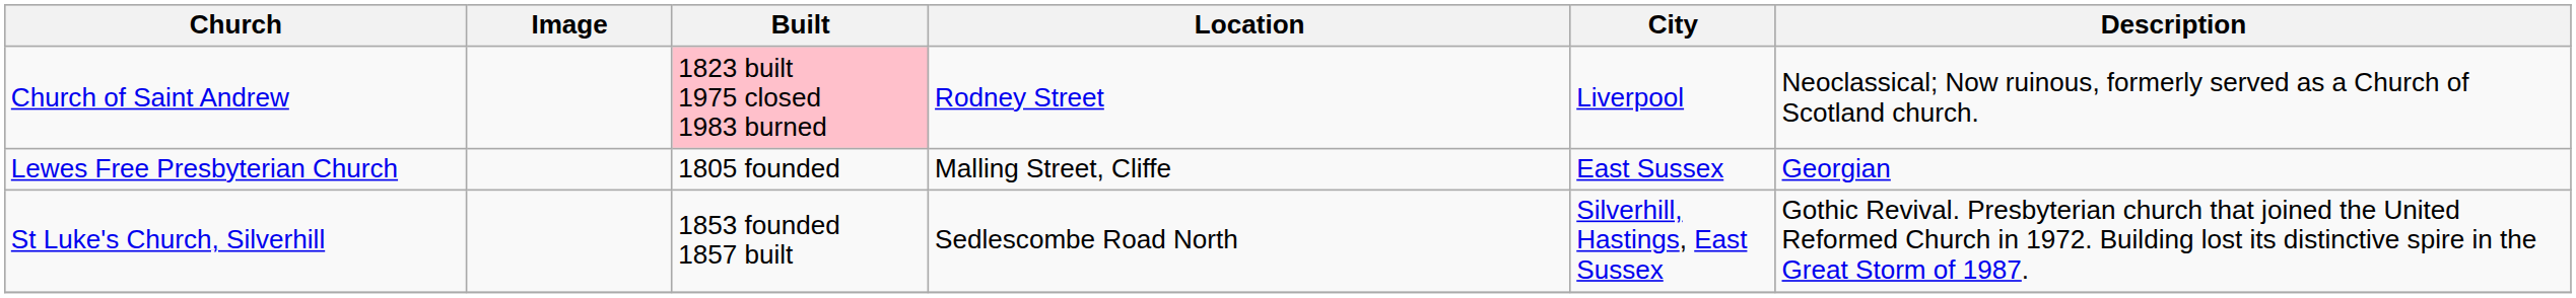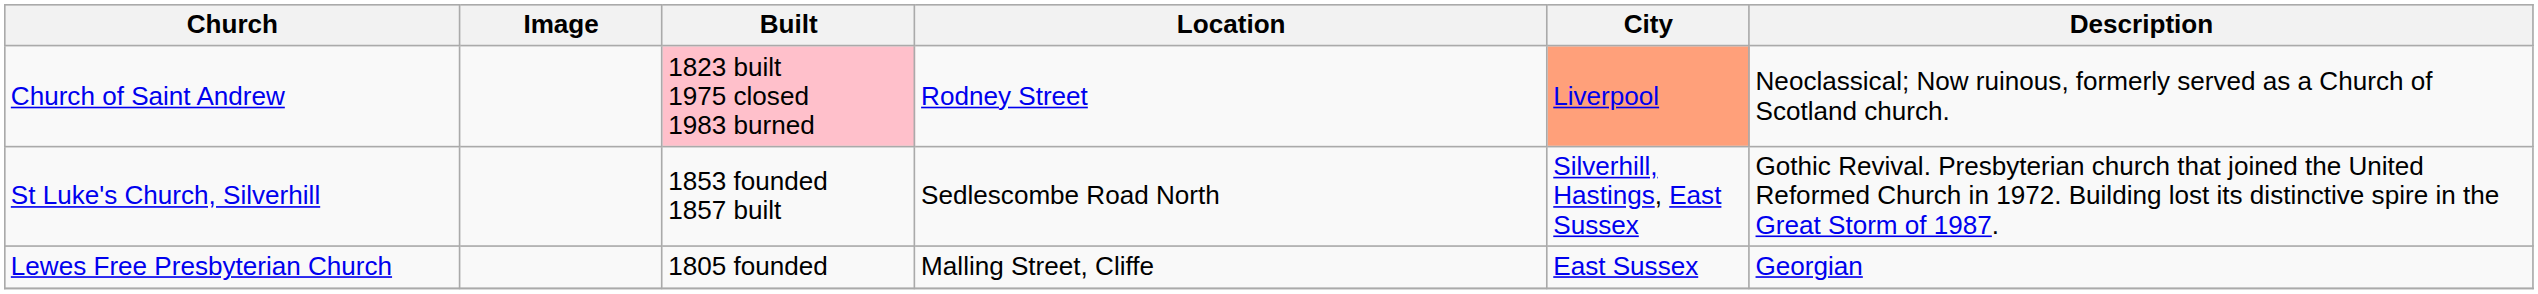Church of Saint Andrew | City: no background -> lightsalmon background
rows swapped: Lewes Free Presbyterian Church <-> St Luke's Church, Silverhill
